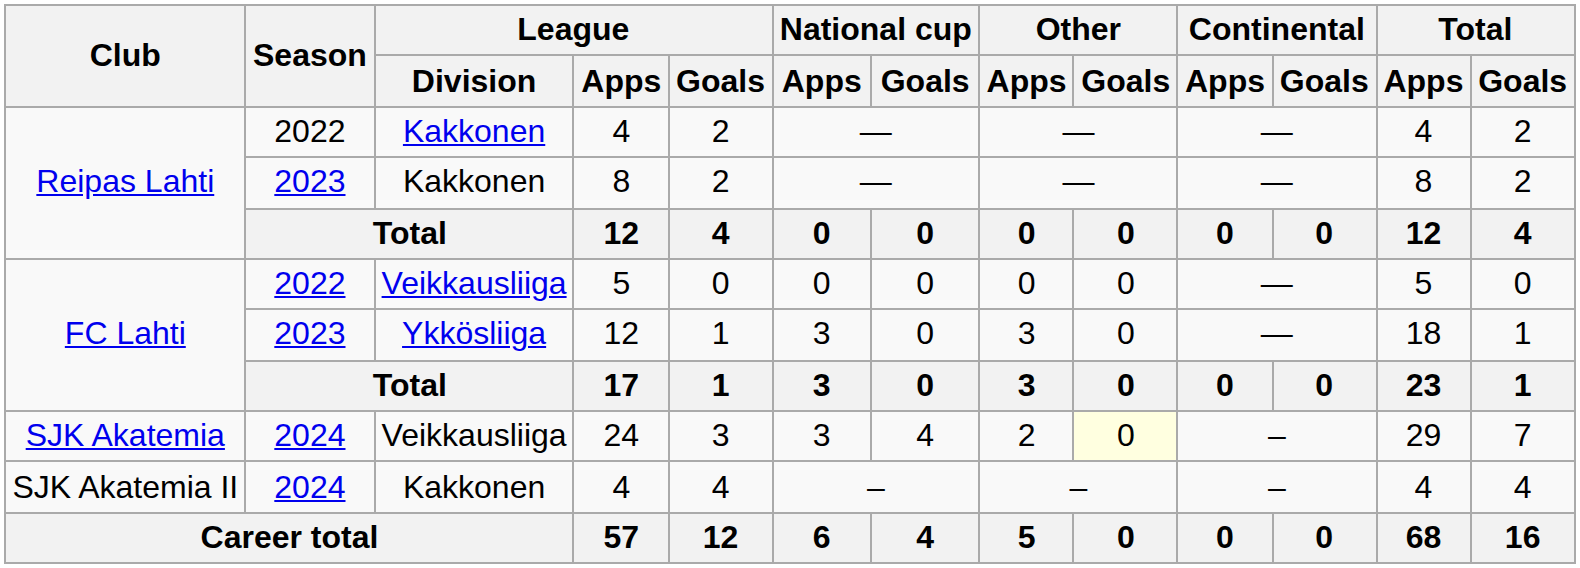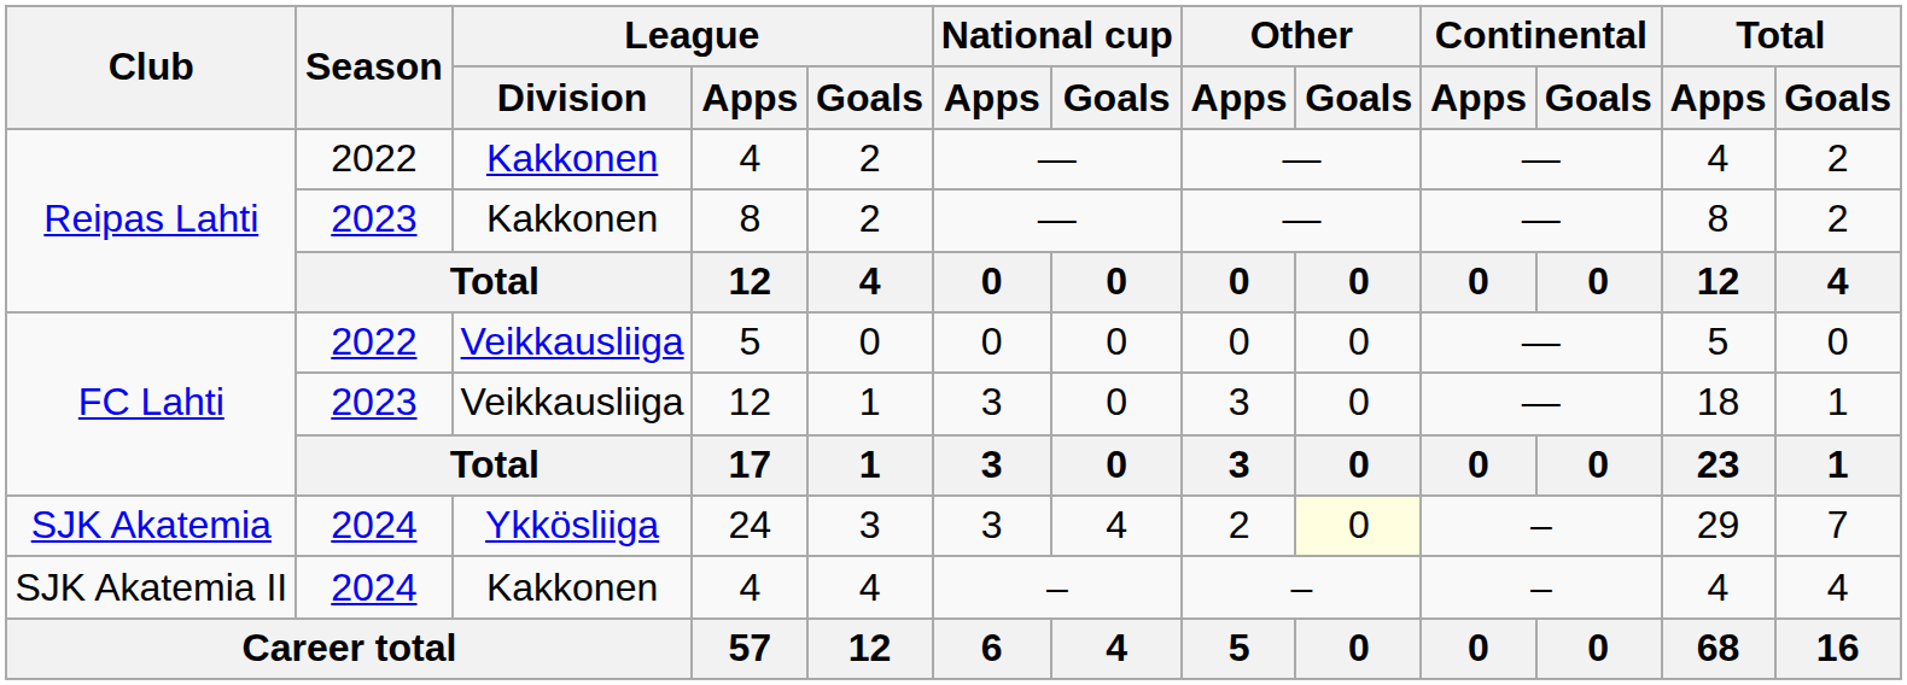FC Lahti / 12 | League / Division: Ykkösliiga -> Veikkausliiga
24 | League / Division: Veikkausliiga -> Ykkösliiga
